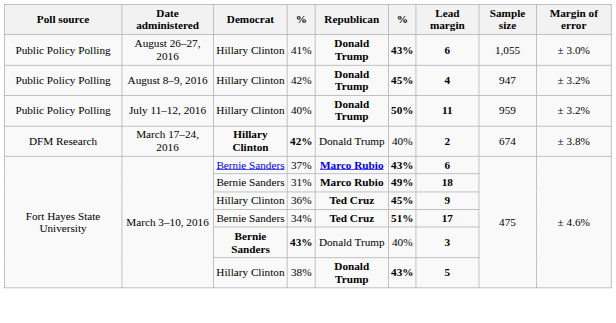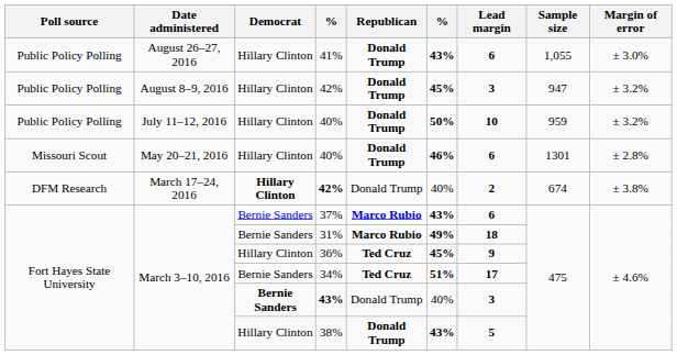August 8–9, 2016 / 42% | Lead margin: 4 -> 3
July 11–12, 2016 / 40% | Lead margin: 11 -> 10
+ row: Missouri Scout | May 20–21, 2016 | Hillary Clinton | 40% | Donald Trump | 46% | 6 | 1301 | ± 2.8%
